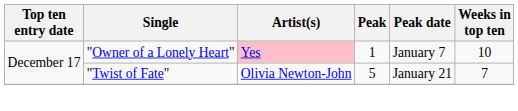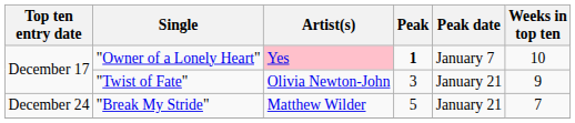"Owner of a Lonely Heart" | Peak: normal -> bold
"Twist of Fate" | Peak: 5 -> 3
"Twist of Fate" | Weeks in top ten: 7 -> 9
+ row: December 24 | "Break My Stride" | Matthew Wilder | 5 | January 21 | 7
